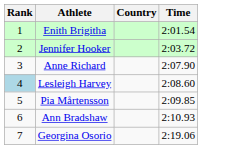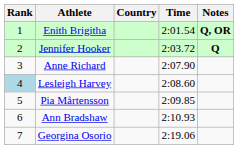+ column: Notes | Q, OR | Q
